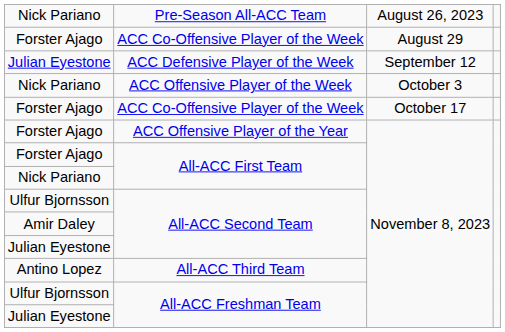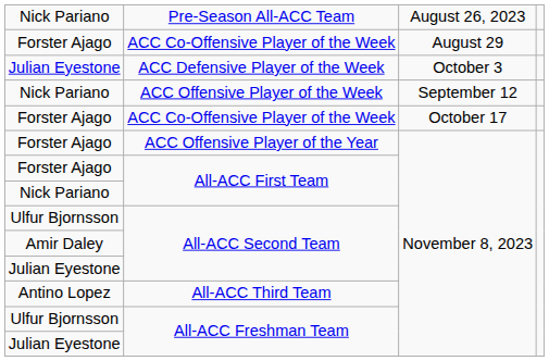ACC Defensive Player of the Week | column 3: September 12 -> October 3
ACC Offensive Player of the Week | column 3: October 3 -> September 12
